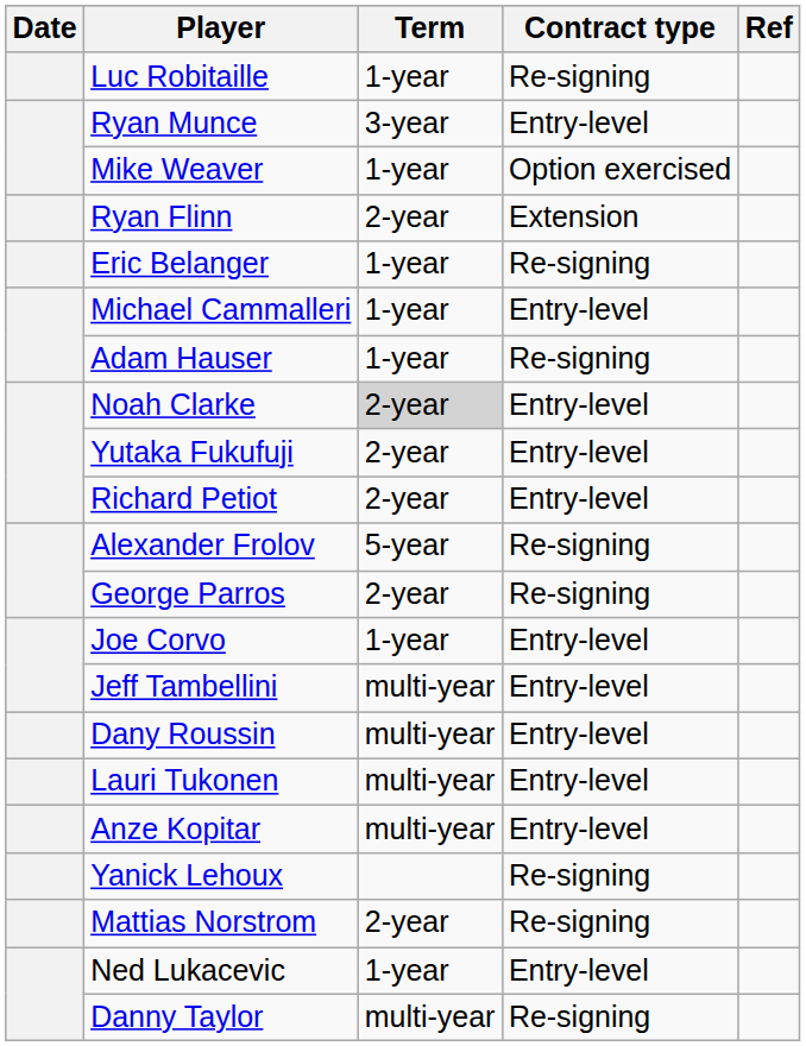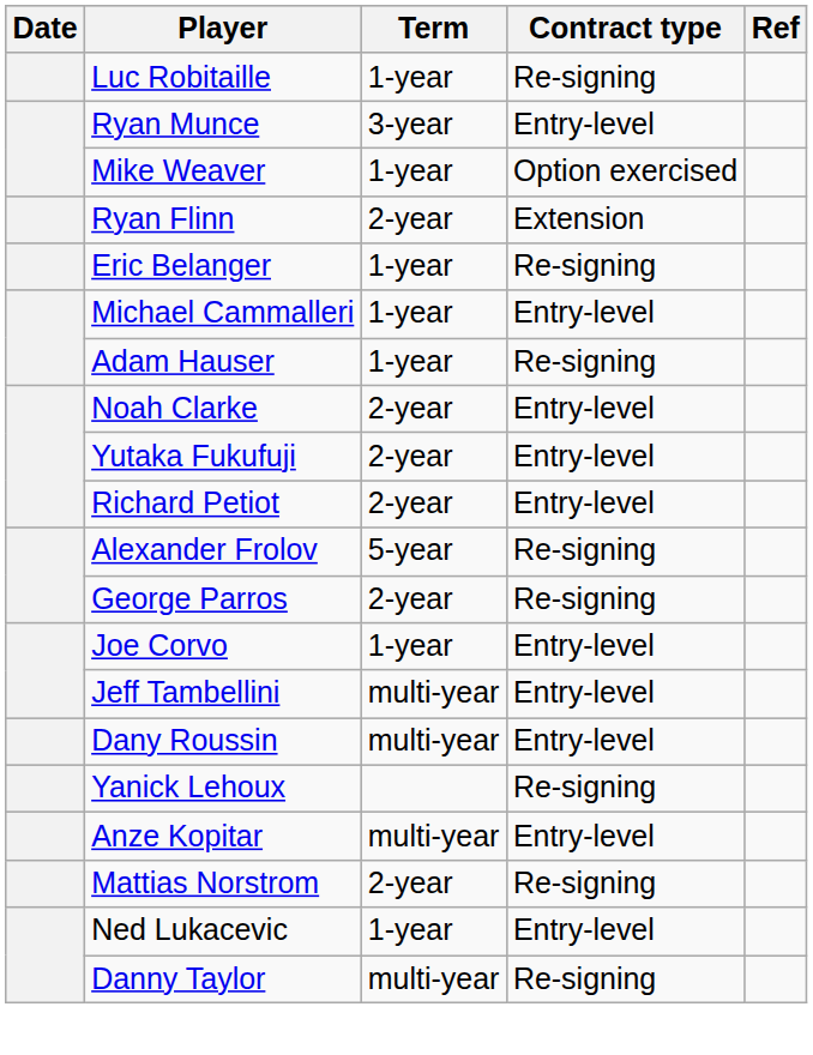Noah Clarke | Term: lightgrey background -> no background
- row: Lauri Tukonen | multi-year | Entry-level
rows swapped: Anze Kopitar <-> Yanick Lehoux
